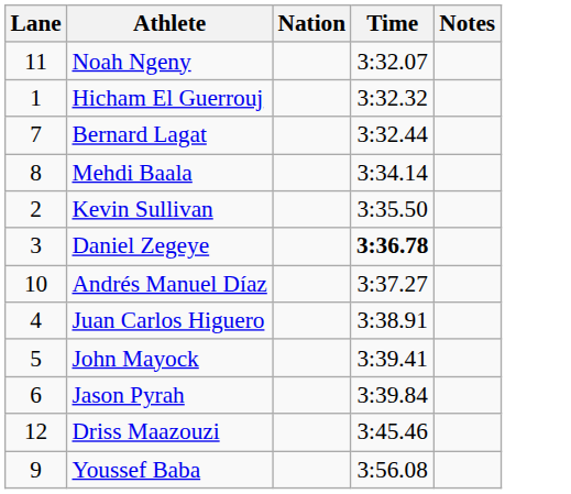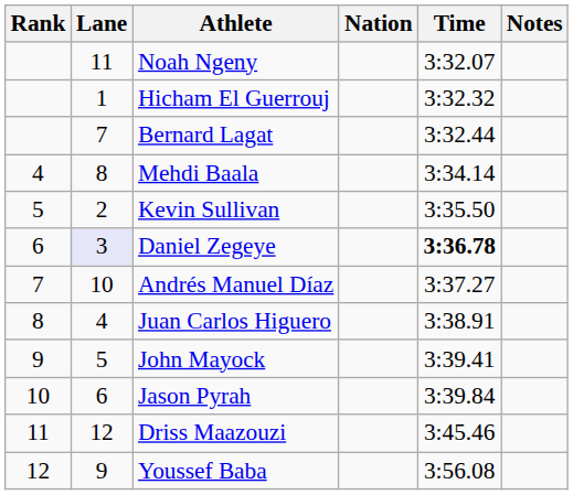+ column: Rank | 4 | 5 | 6 | 7 | 8 | 9 | 10 | 11 | 12
Daniel Zegeye | Lane: no background -> lavender background
